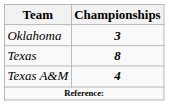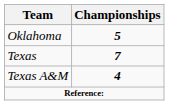Oklahoma | Championships: 3 -> 5
Texas | Championships: 8 -> 7
